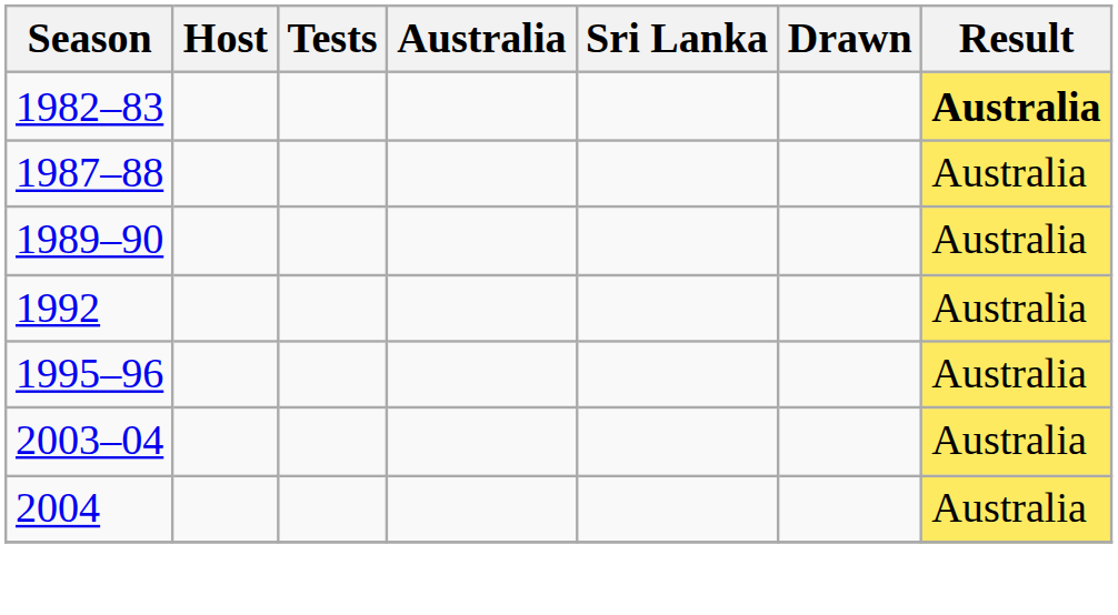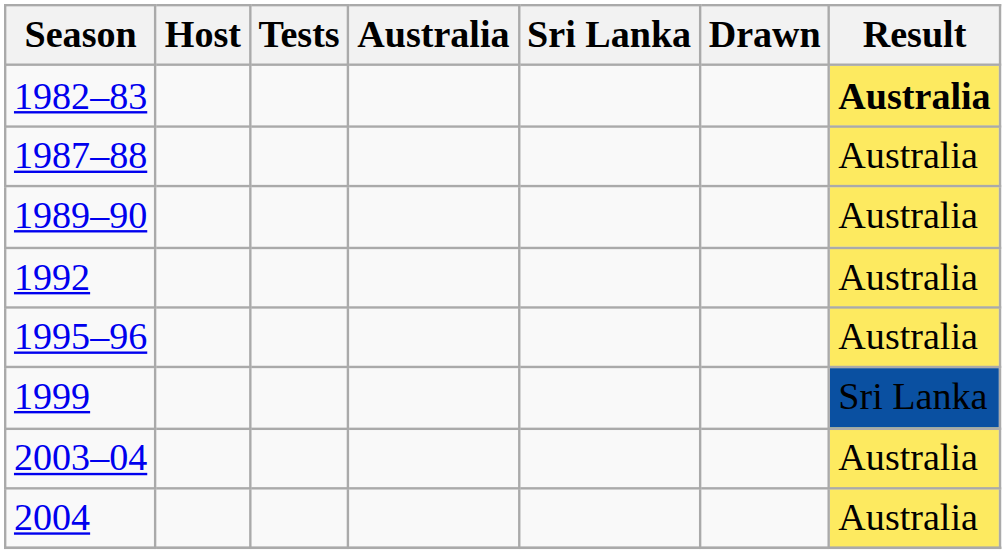+ row: 1999 | Sri Lanka
